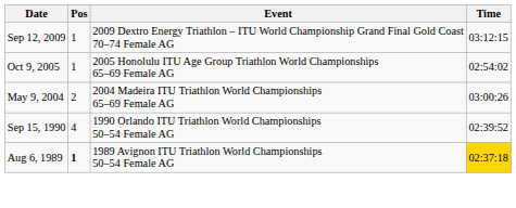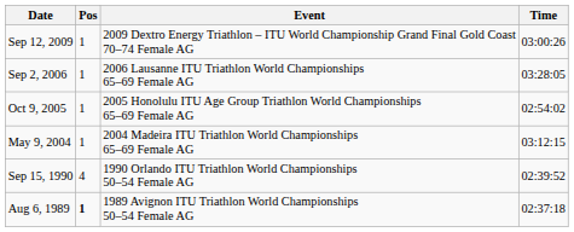Sep 12, 2009 | Time: 03:12:15 -> 03:00:26
+ row: Sep 2, 2006 | 1 | 2006 Lausanne ITU Triathlon World Championships 65–69 Female AG | 03:28:05
May 9, 2004 | Pos: 2 -> 1
May 9, 2004 | Time: 03:00:26 -> 03:12:15
Aug 6, 1989 | Time: gold background -> no background
